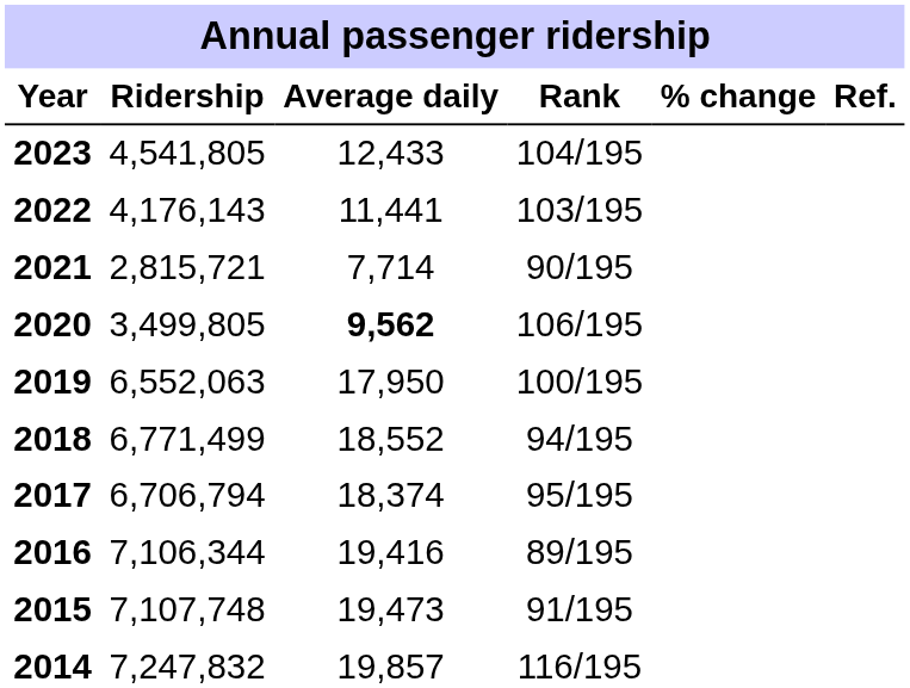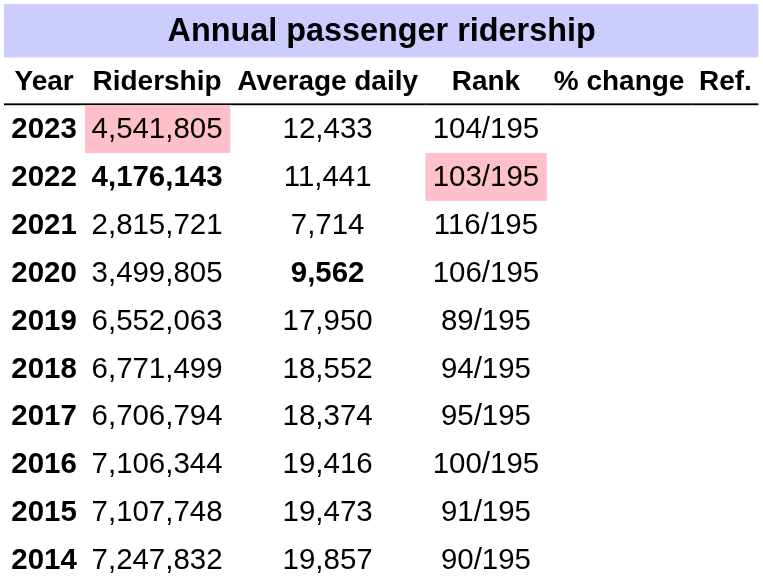2023 | Ridership: no background -> pink background
2022 | Ridership: normal -> bold
2022 | Rank: no background -> pink background
2021 | Rank: 90/195 -> 116/195
2019 | Rank: 100/195 -> 89/195
2016 | Rank: 89/195 -> 100/195
2014 | Rank: 116/195 -> 90/195
